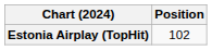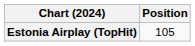Estonia Airplay (TopHit) | Position: 102 -> 105
